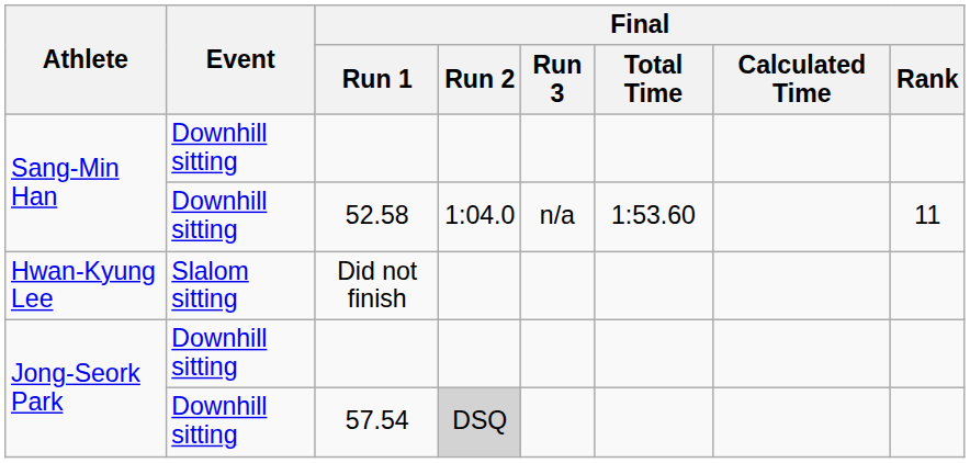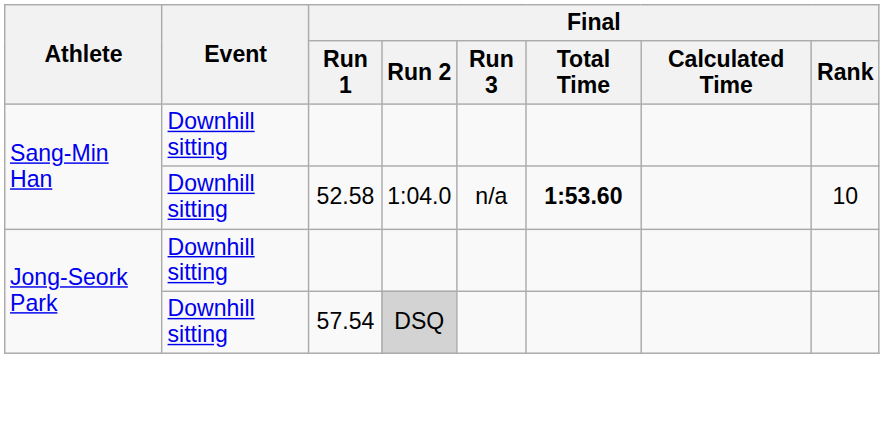52.58 | Final / Total Time: normal -> bold
52.58 | Final / Rank: 11 -> 10
- row: Hwan-Kyung Lee | Slalom sitting | Did not finish
